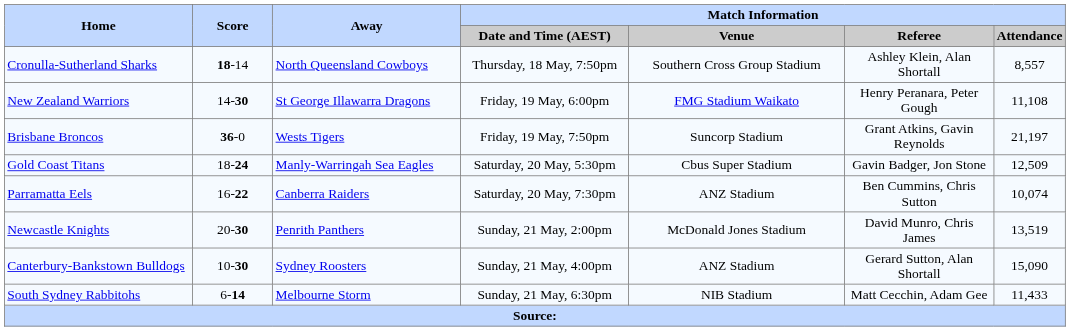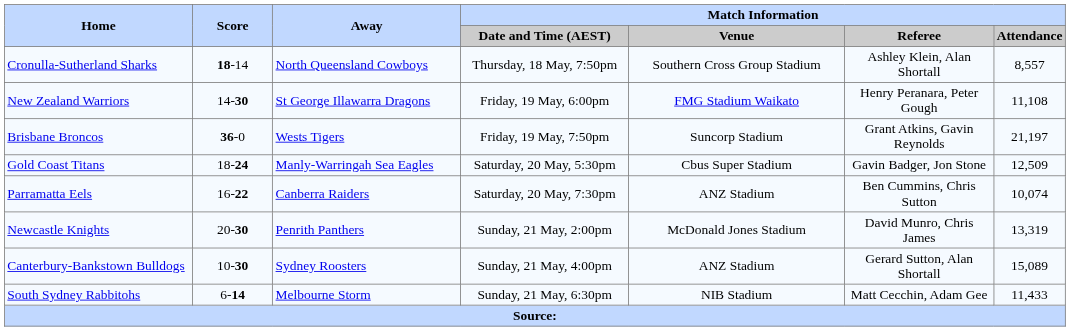Newcastle Knights | Match Information / Attendance: 13,519 -> 13,319
Canterbury-Bankstown Bulldogs | Match Information / Attendance: 15,090 -> 15,089
